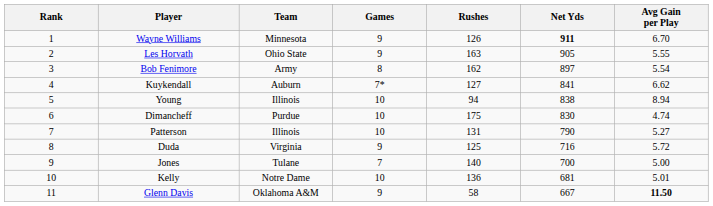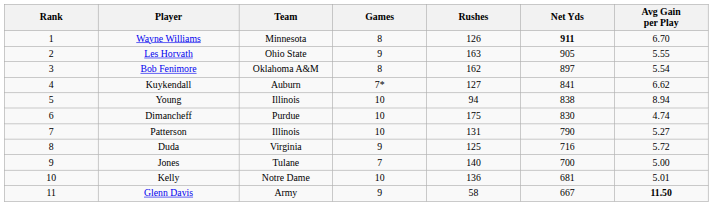Wayne Williams | Games: 9 -> 8
Bob Fenimore | Team: Army -> Oklahoma A&M
Glenn Davis | Team: Oklahoma A&M -> Army
